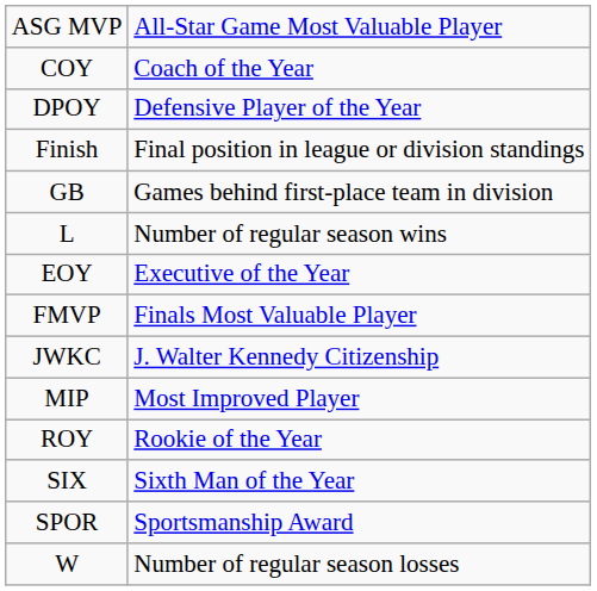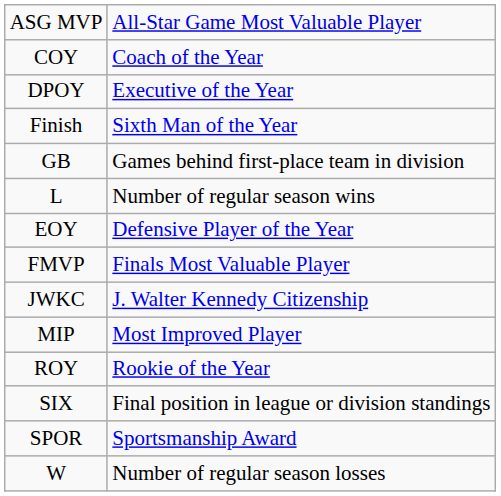DPOY | column 2: Defensive Player of the Year -> Executive of the Year
Finish | column 2: Final position in league or division standings -> Sixth Man of the Year
EOY | column 2: Executive of the Year -> Defensive Player of the Year
SIX | column 2: Sixth Man of the Year -> Final position in league or division standings
